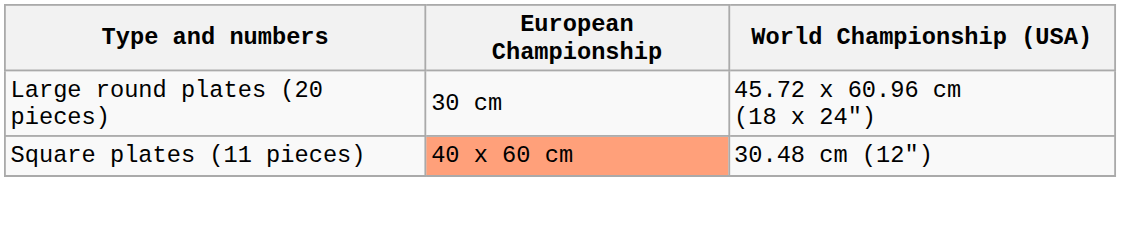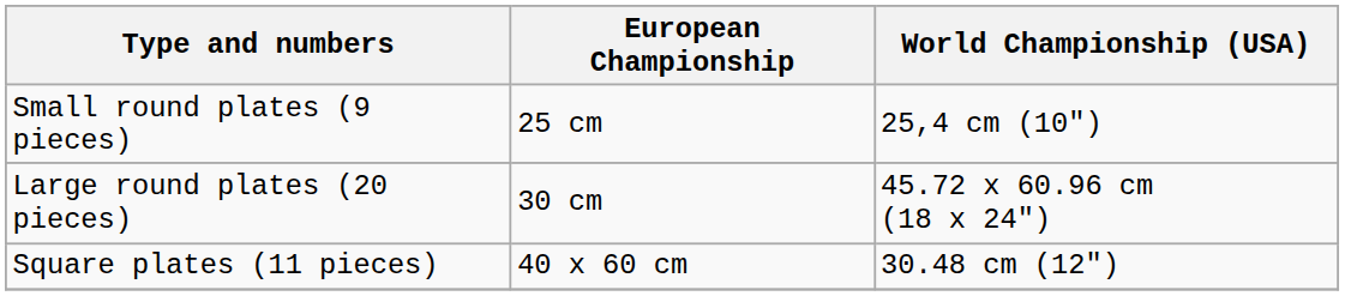+ row: Small round plates (9 pieces) | 25 cm | 25,4 cm (10")
Square plates (11 pieces) | European Championship: lightsalmon background -> no background
